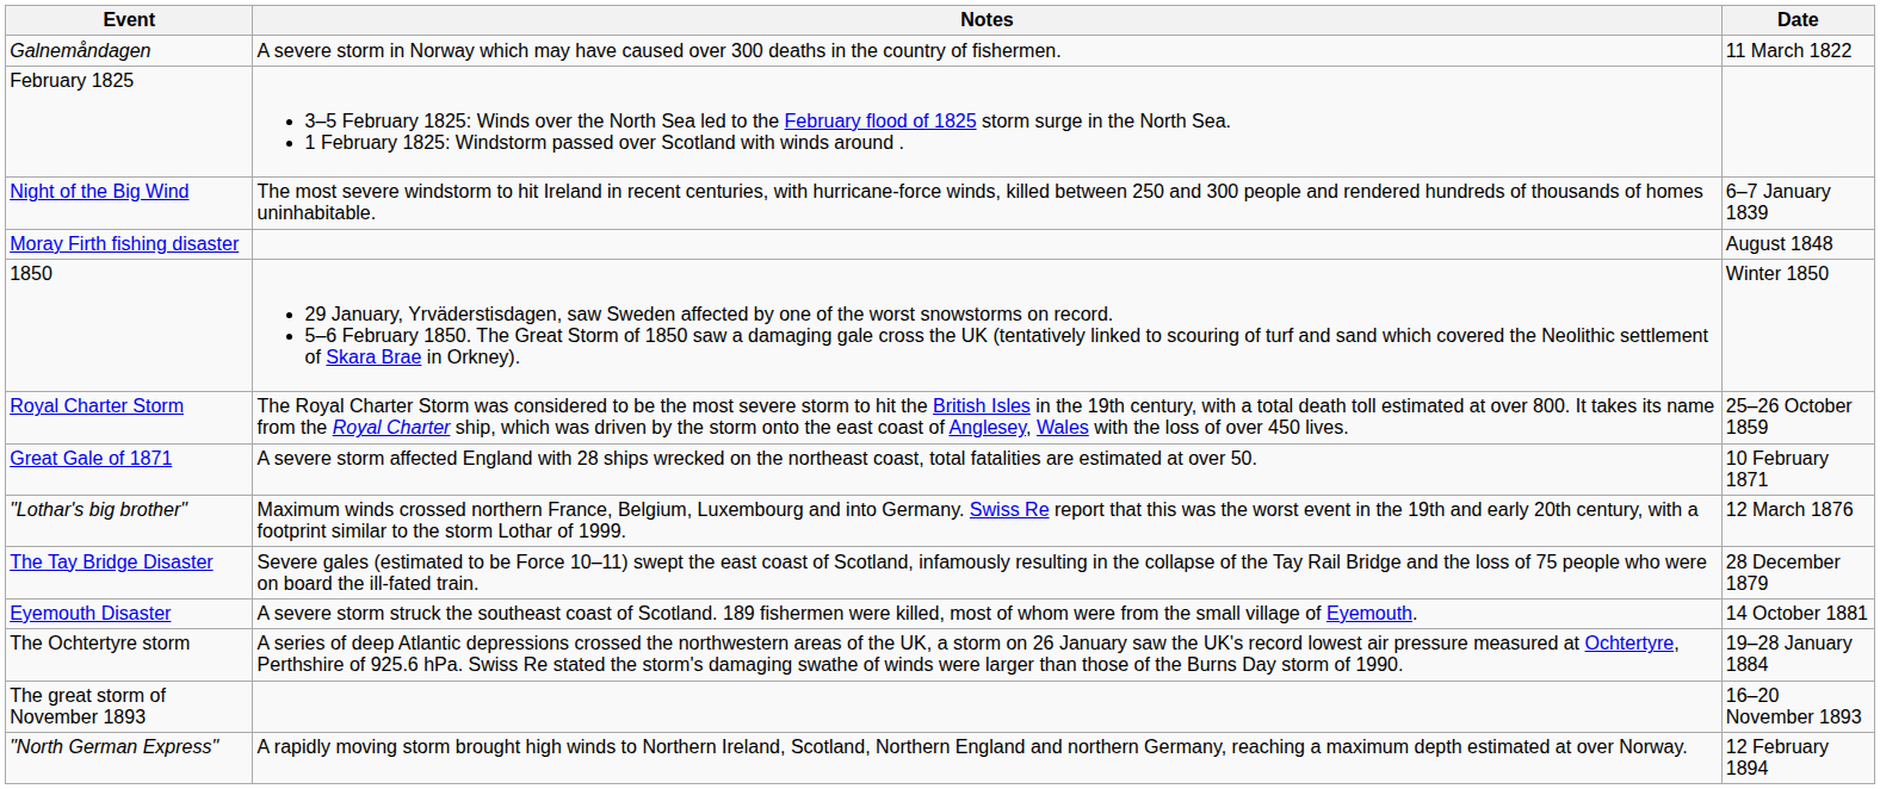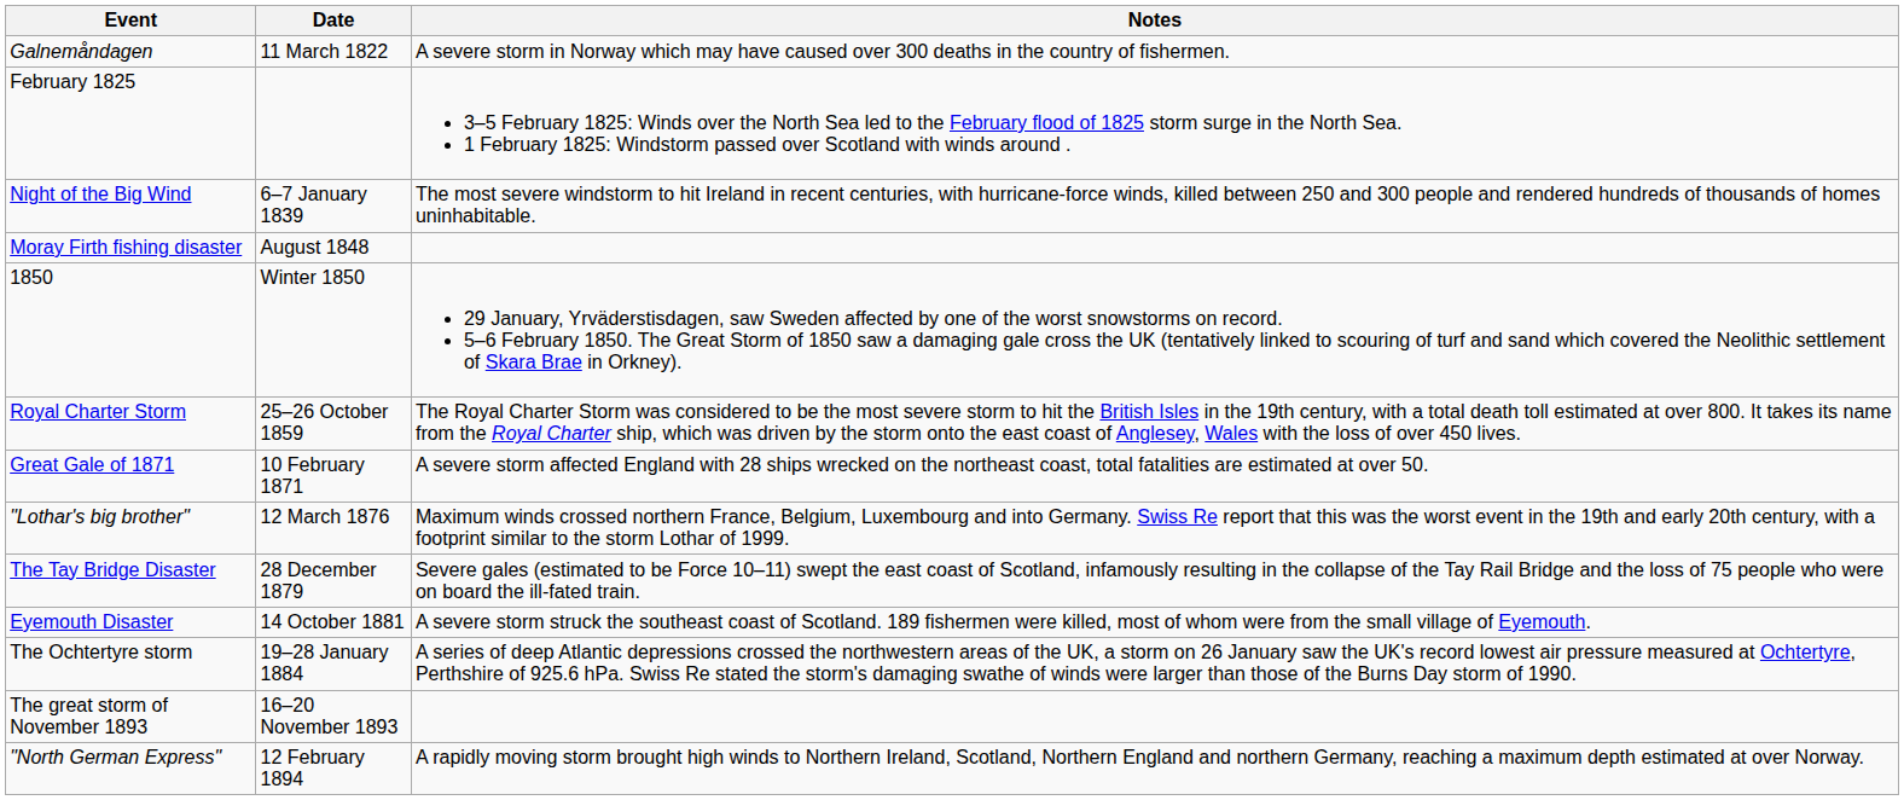columns swapped: Date <-> Notes
